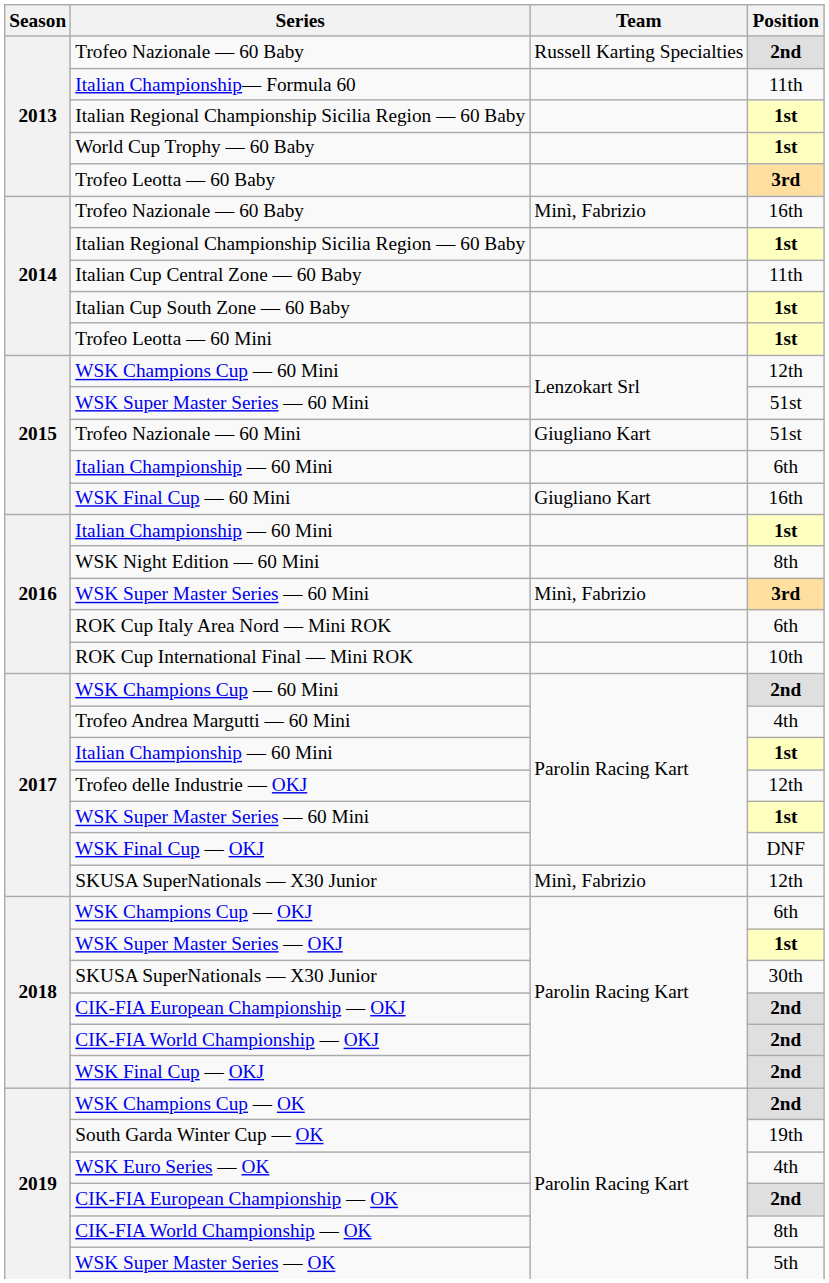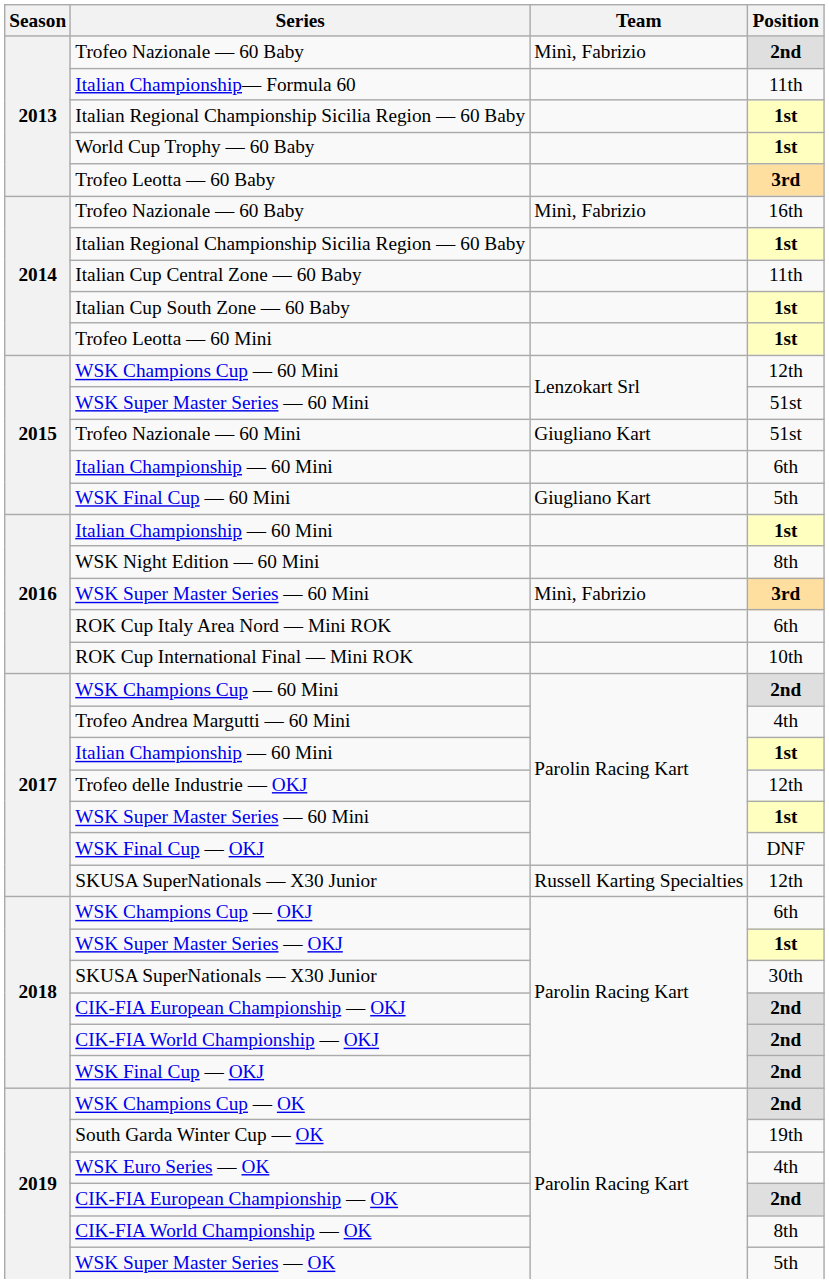2013 / Trofeo Nazionale — 60 Baby | Team: Russell Karting Specialties -> Minì, Fabrizio
WSK Final Cup — 60 Mini | Position: 16th -> 5th
2017 / SKUSA SuperNationals — X30 Junior | Team: Minì, Fabrizio -> Russell Karting Specialties
